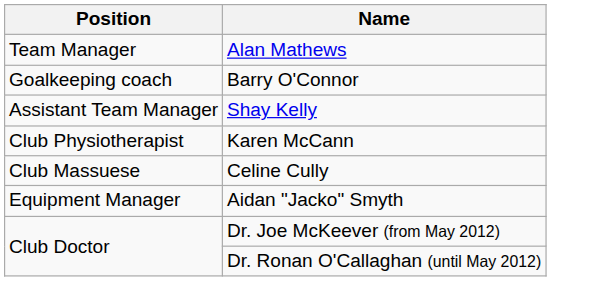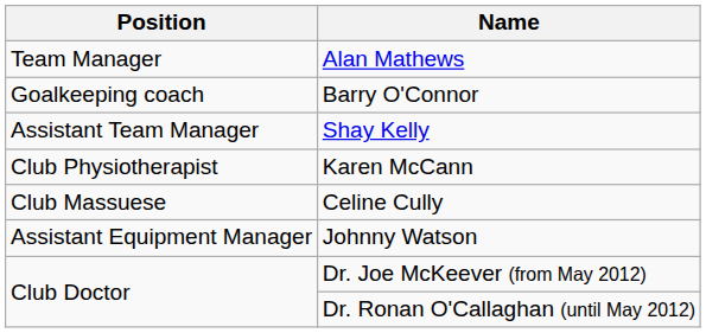- row: Equipment Manager | Aidan "Jacko" Smyth
+ row: Assistant Equipment Manager | Johnny Watson
